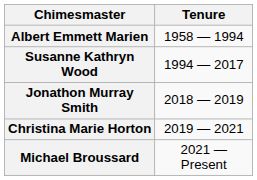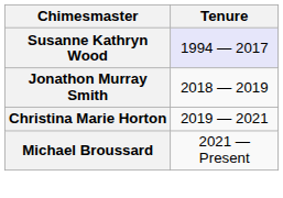- row: Albert Emmett Marien | 1958 — 1994
Susanne Kathryn Wood | Tenure: no background -> lavender background
